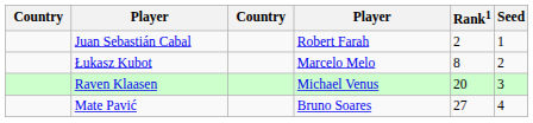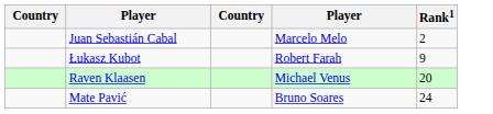- column: Seed | 1 | 2 | 3 | 4
Juan Sebastián Cabal | column 4: Robert Farah -> Marcelo Melo
Łukasz Kubot | column 4: Marcelo Melo -> Robert Farah
Łukasz Kubot | Rank1: 8 -> 9
Mate Pavić | Rank1: 27 -> 24
